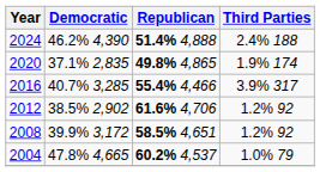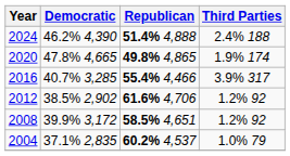2020 | Democratic: 37.1% 2,835 -> 47.8% 4,665
2004 | Democratic: 47.8% 4,665 -> 37.1% 2,835
